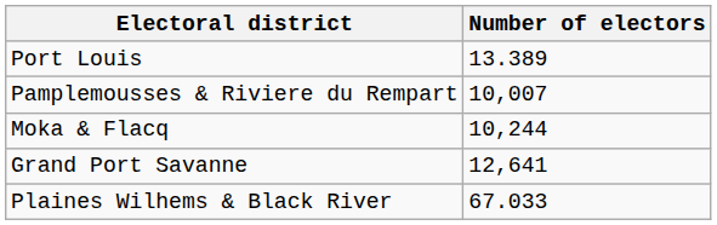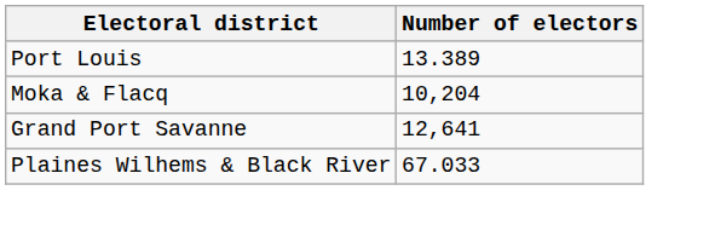- row: Pamplemousses & Riviere du Rempart | 10,007
Moka & Flacq | Number of electors: 10,244 -> 10,204
